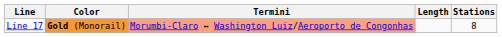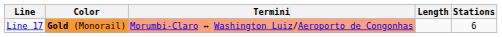Line 17 | Stations: 8 -> 6
